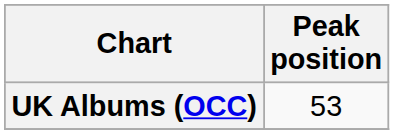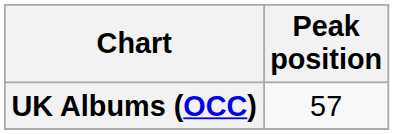UK Albums (OCC) | Peak position: 53 -> 57
